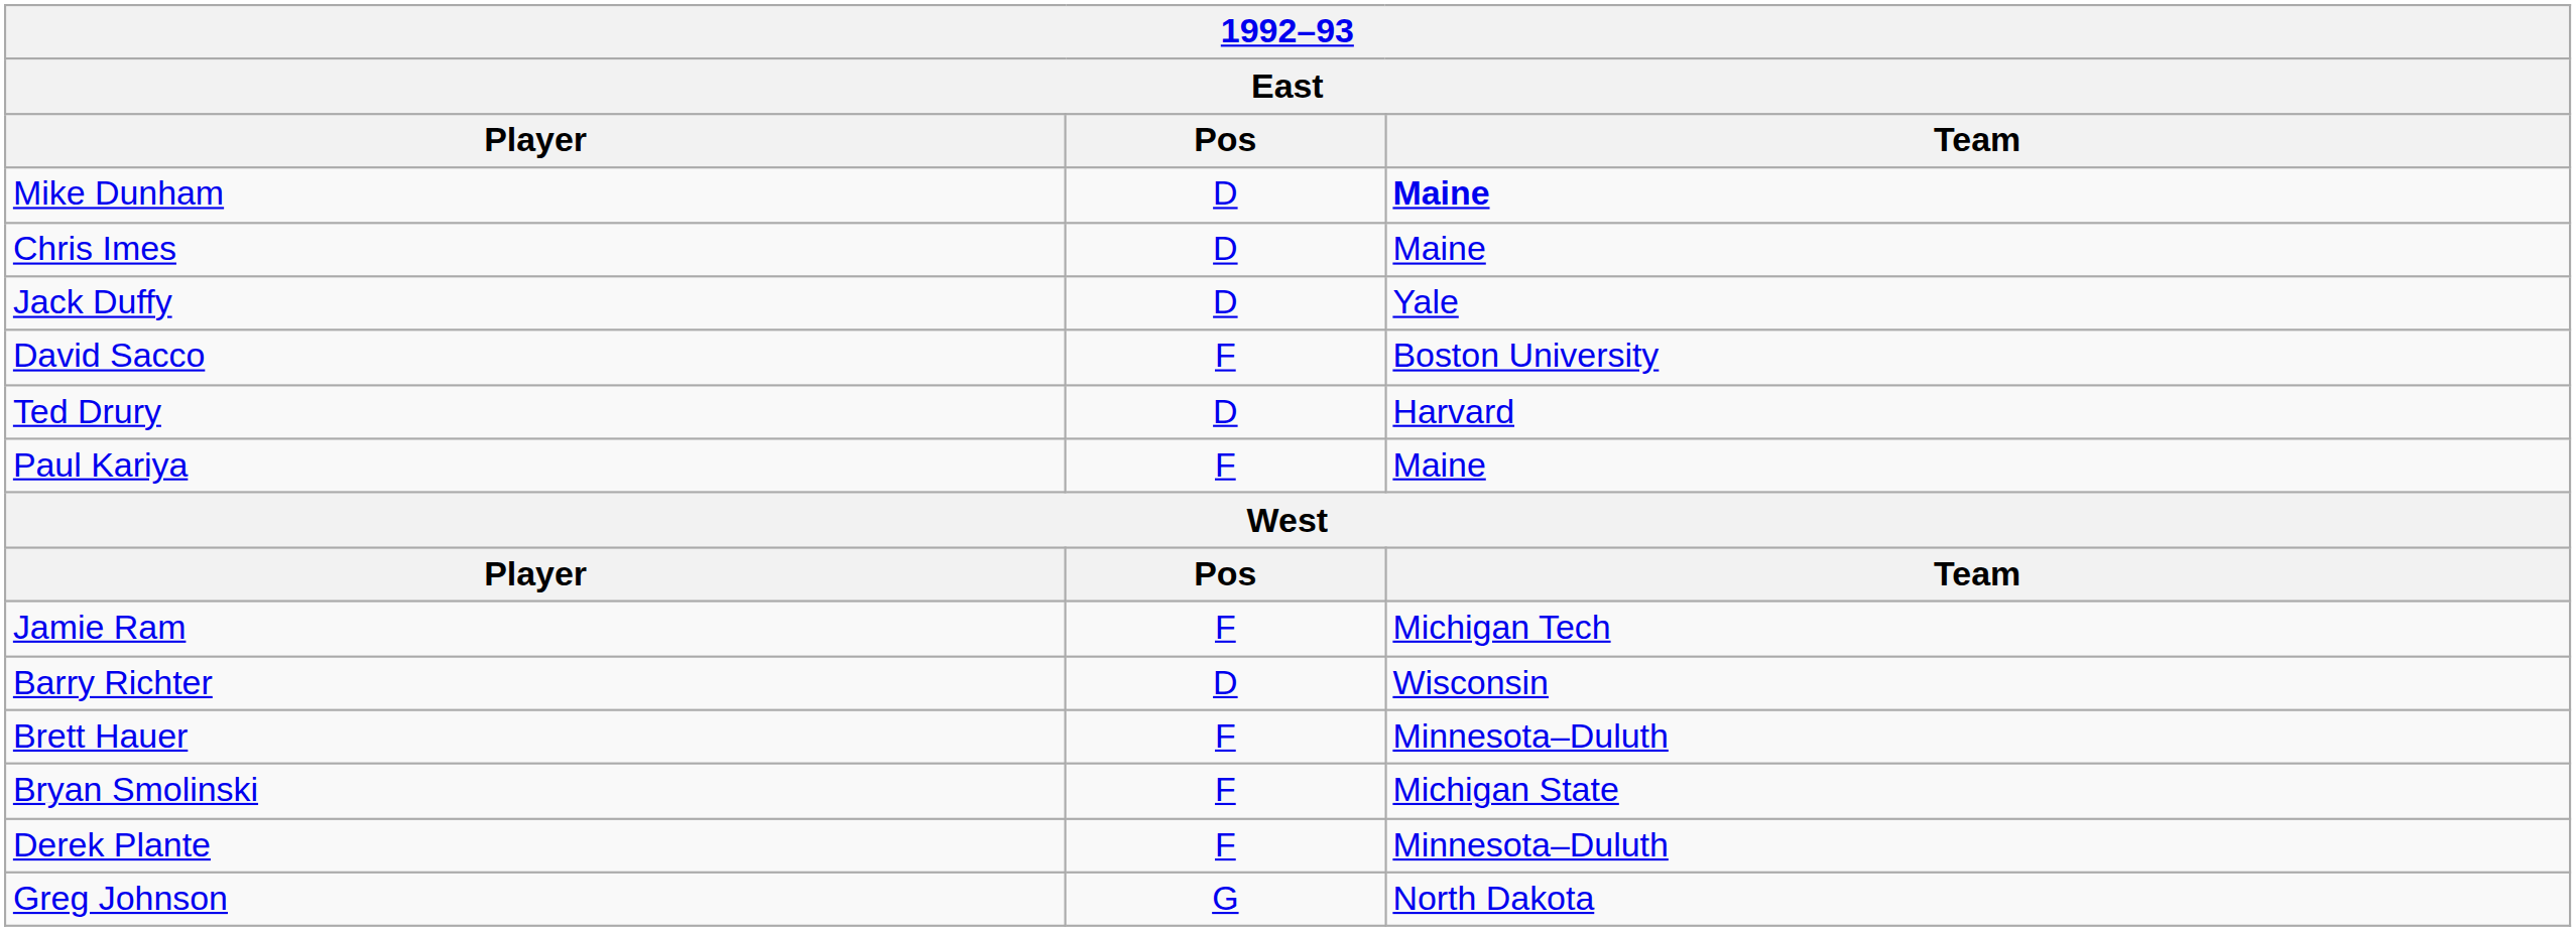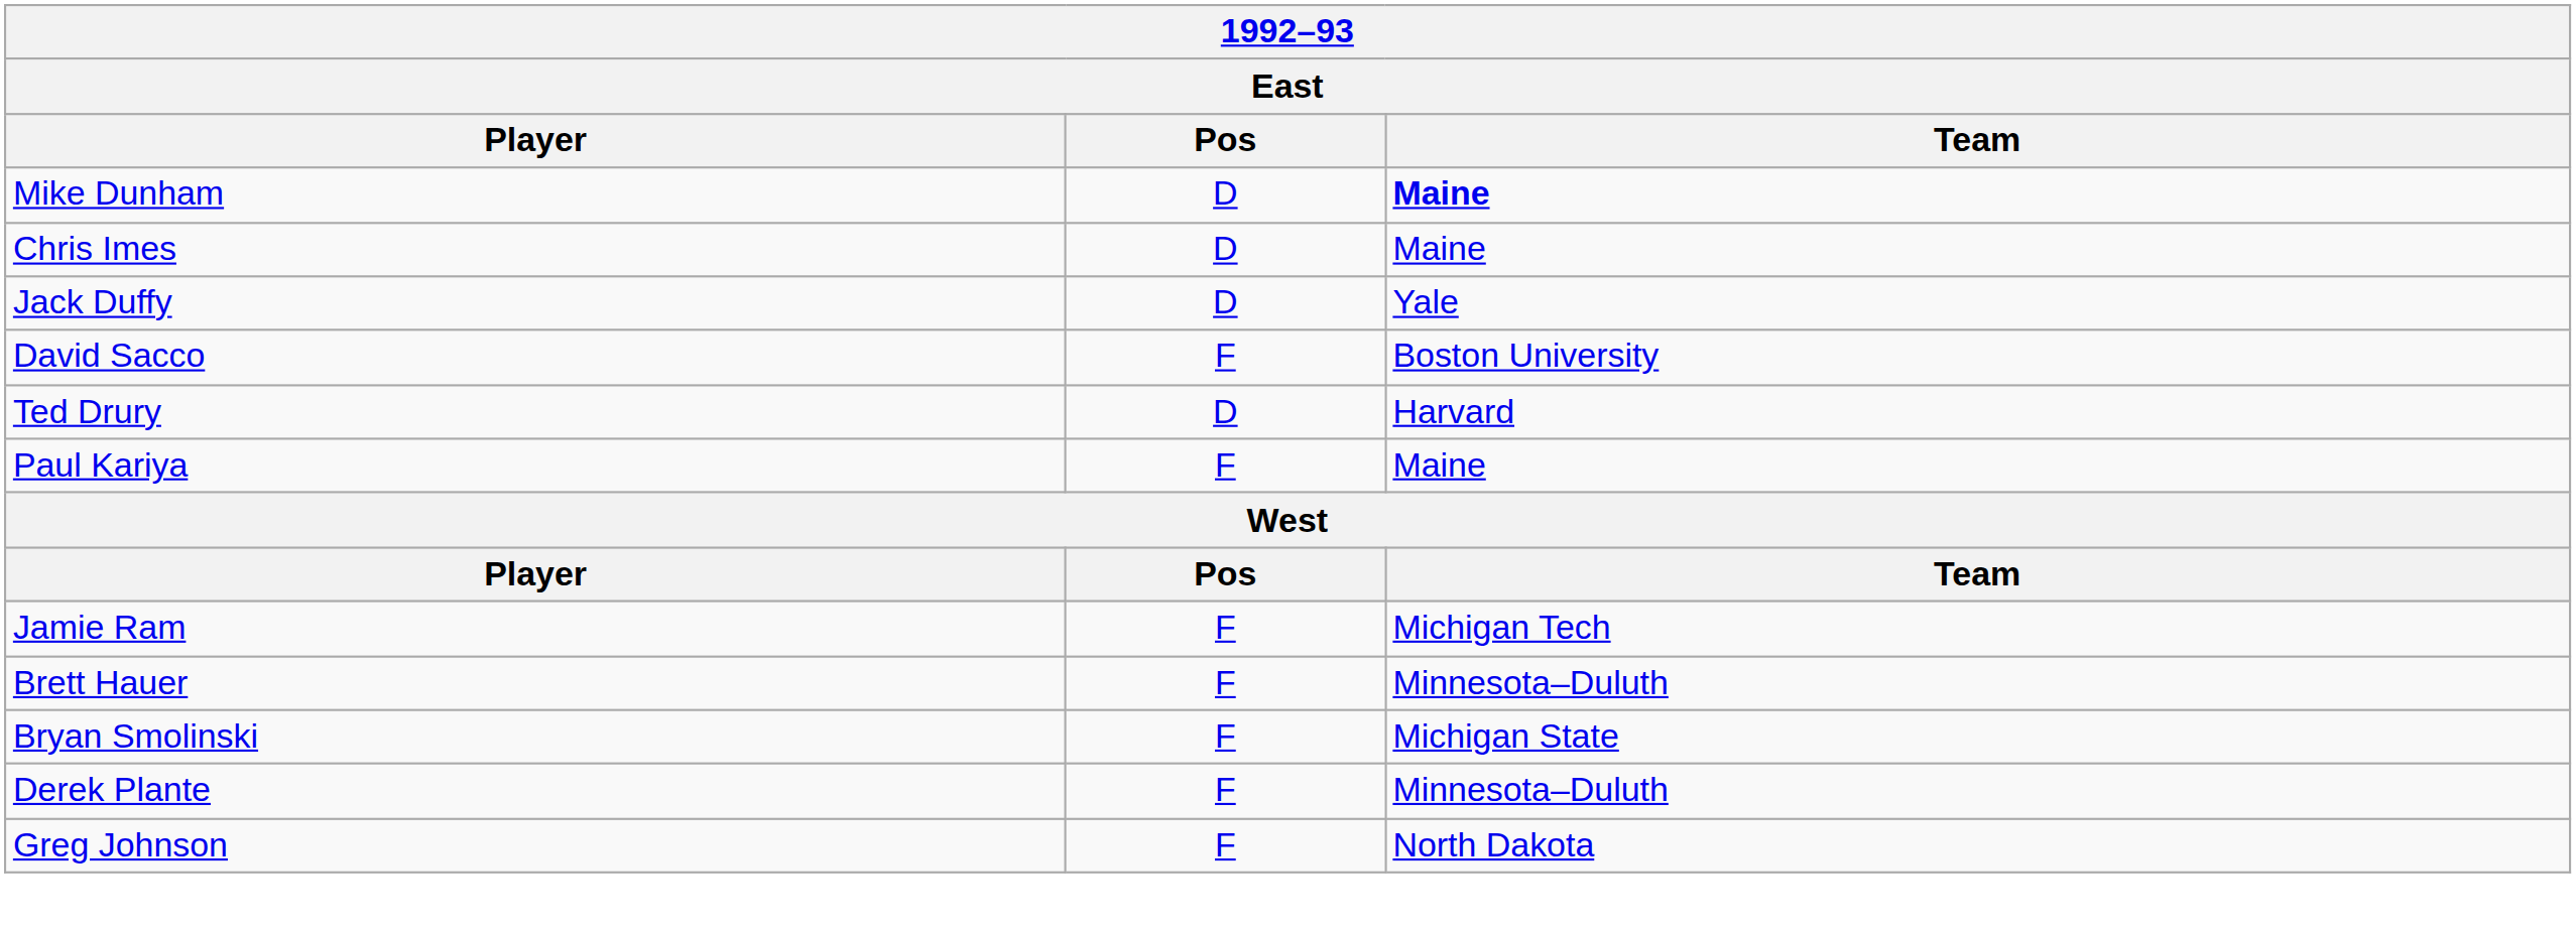- row: Barry Richter | D | Wisconsin
Greg Johnson | Pos: G -> F
